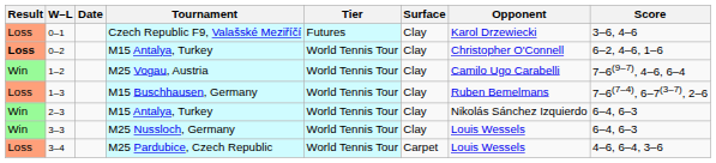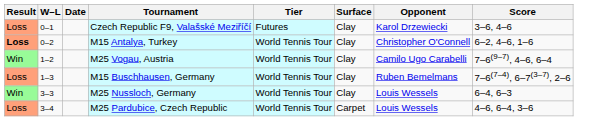- row: Win | 2–3 | M15 Antalya, Turkey | World Tennis Tour | Clay | Nikolás Sánchez Izquierdo | 6–4, 6–3
